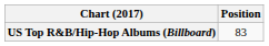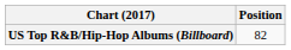US Top R&B/Hip-Hop Albums (Billboard) | Position: 83 -> 82
